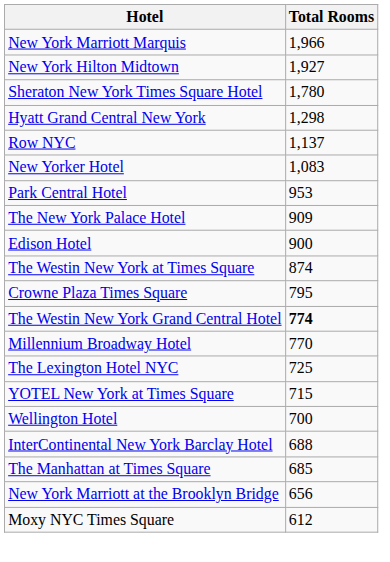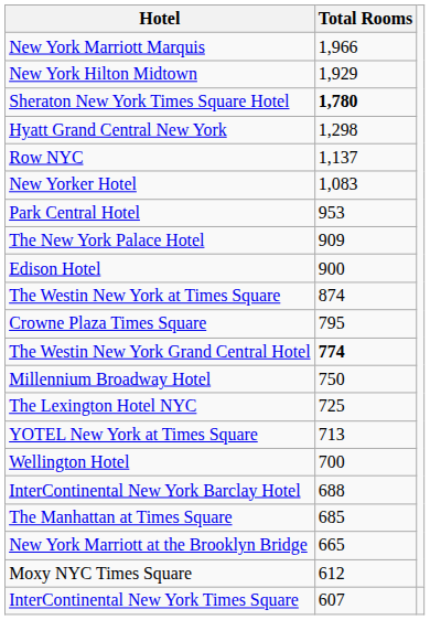New York Hilton Midtown | Total Rooms: 1,927 -> 1,929
Sheraton New York Times Square Hotel | Total Rooms: normal -> bold
Millennium Broadway Hotel | Total Rooms: 770 -> 750
YOTEL New York at Times Square | Total Rooms: 715 -> 713
New York Marriott at the Brooklyn Bridge | Total Rooms: 656 -> 665
+ row: InterContinental New York Times Square | 607
